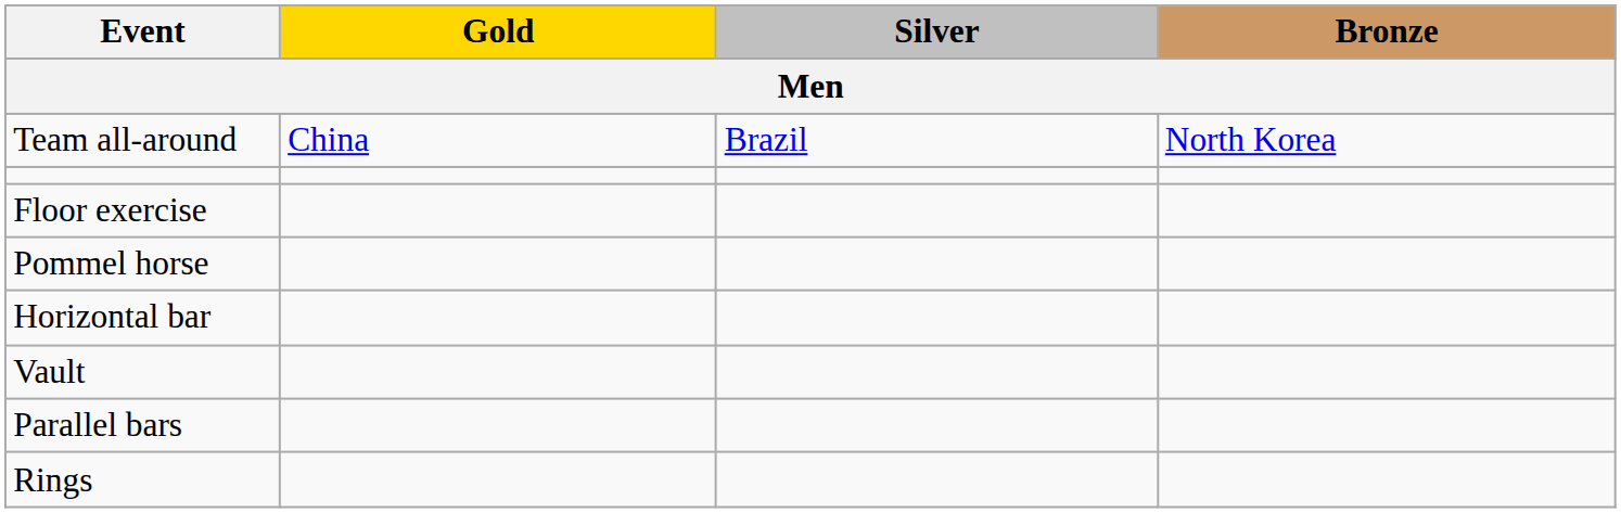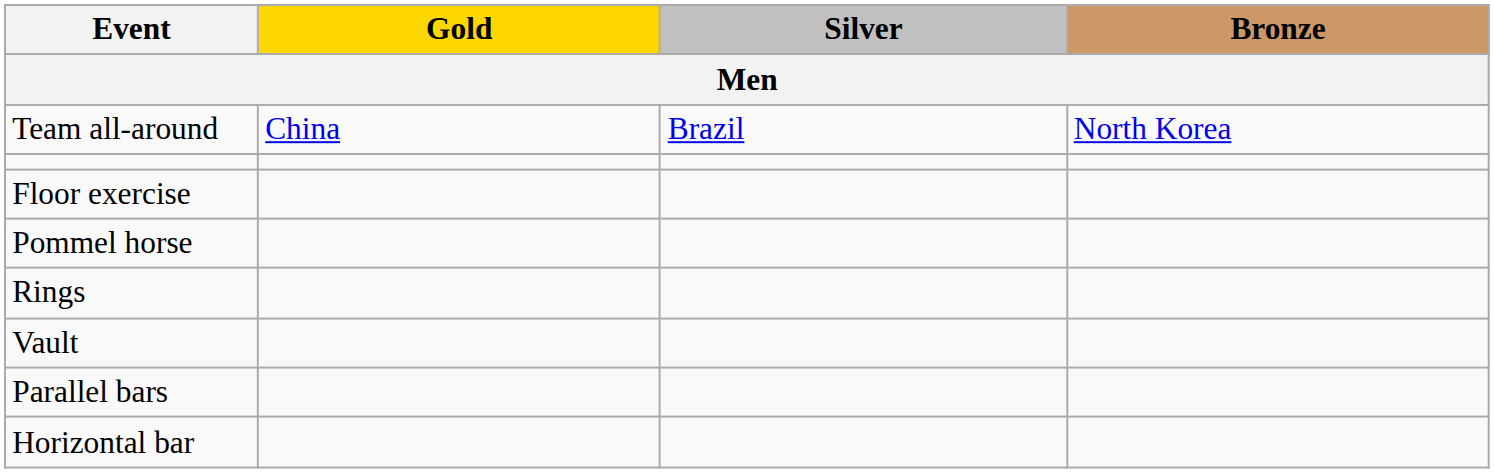rows swapped: Rings <-> Horizontal bar
